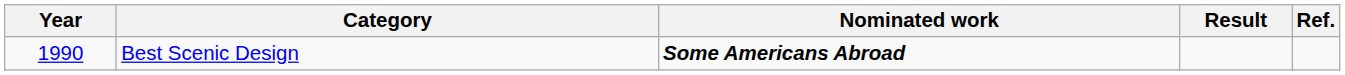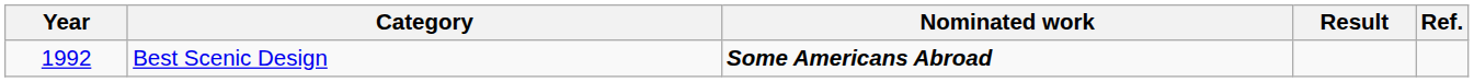Best Scenic Design | Year: 1990 -> 1992
